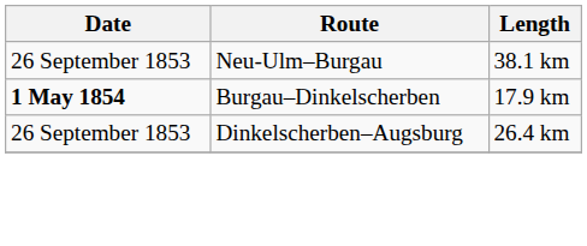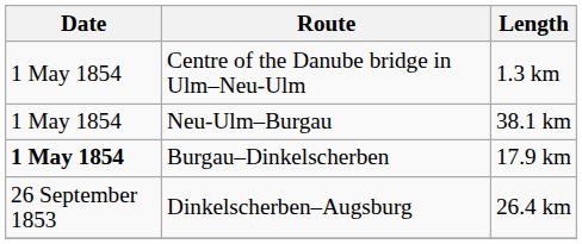+ row: 1 May 1854 | Centre of the Danube bridge in Ulm–Neu-Ulm | 1.3 km
Neu-Ulm–Burgau | Date: 26 September 1853 -> 1 May 1854
